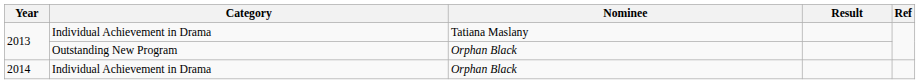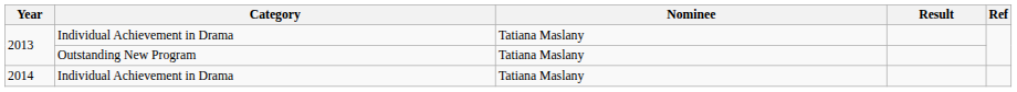2013 / Outstanding New Program | Nominee: Orphan Black -> Tatiana Maslany
2014 | Nominee: Orphan Black -> Tatiana Maslany
